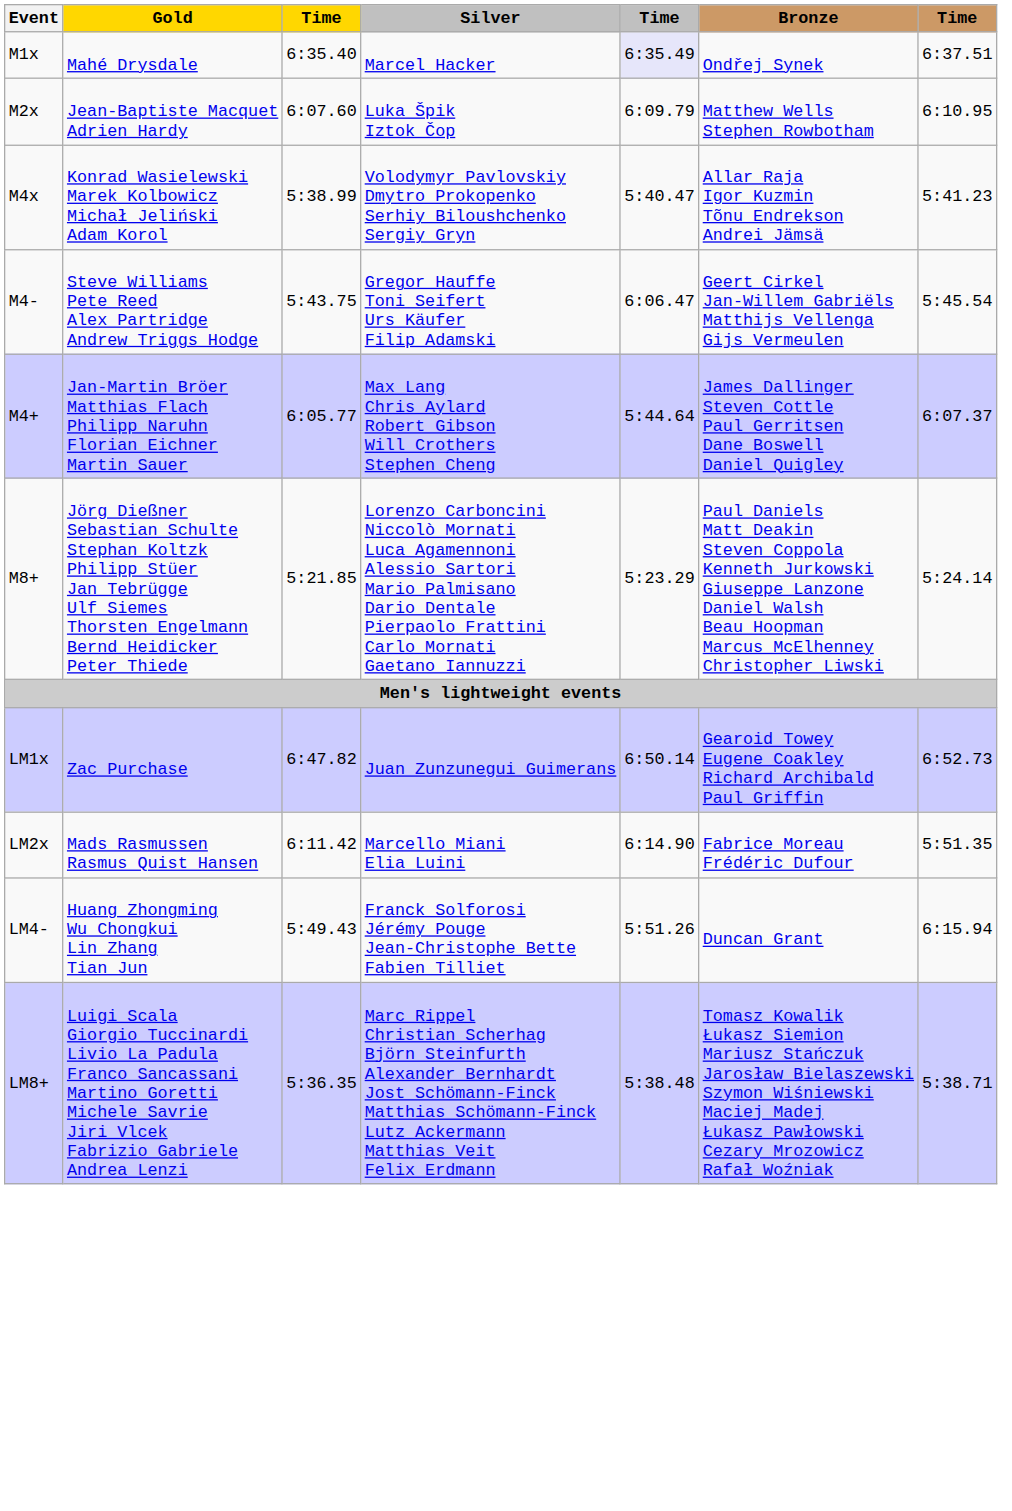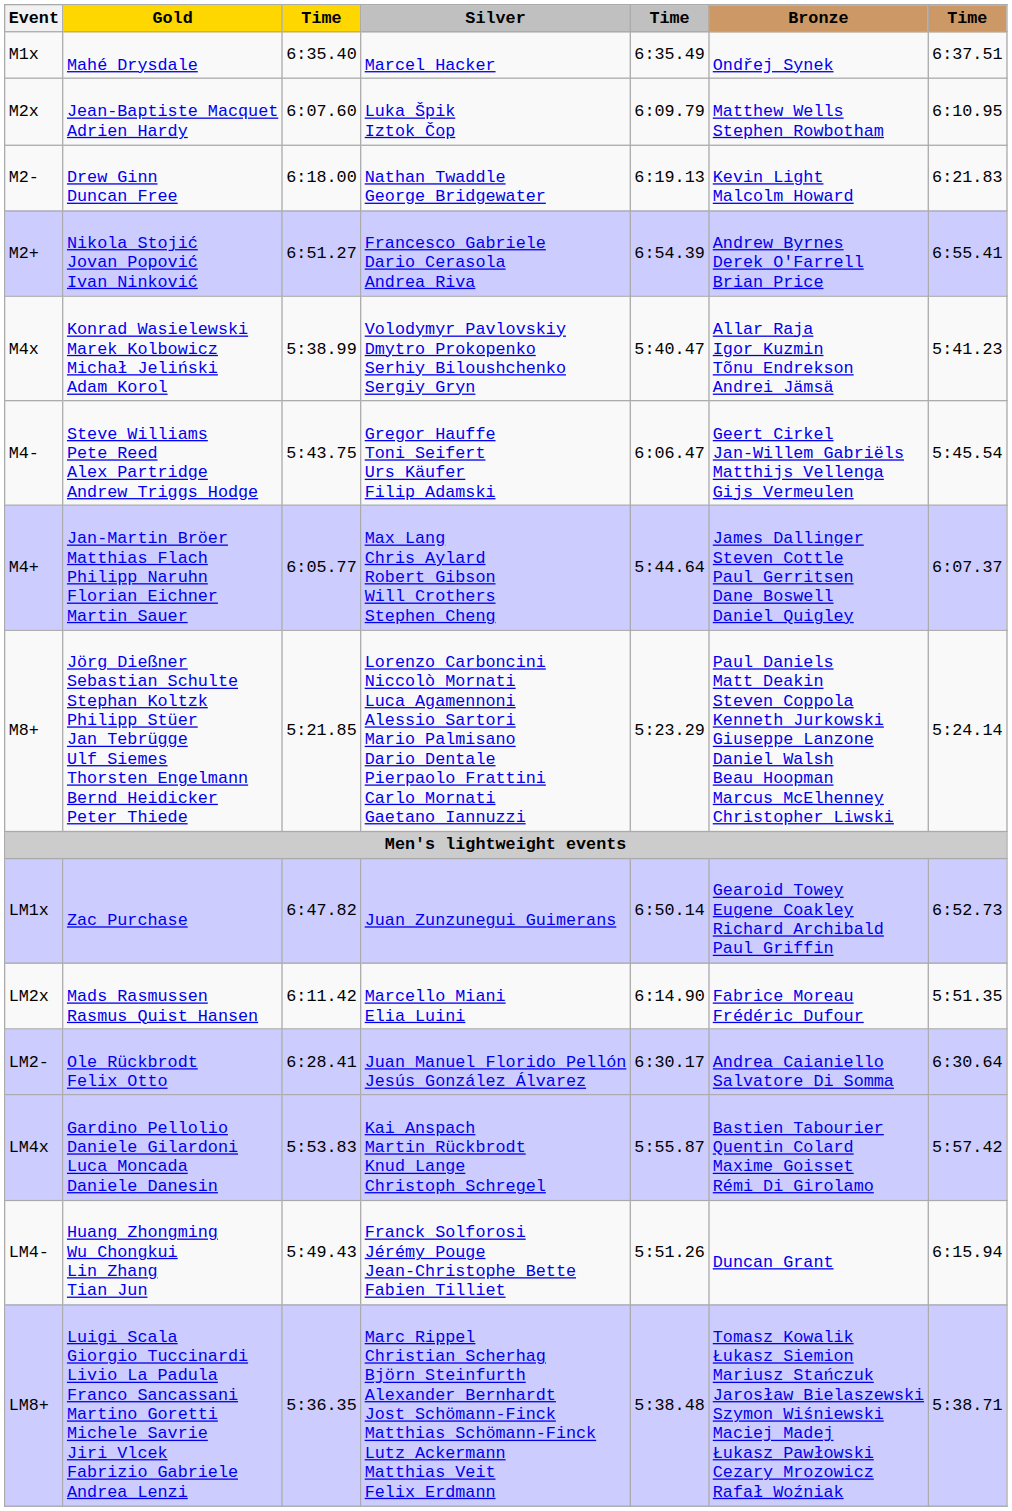M1x | column 5: lavender background -> no background
+ row: M2- | Drew Ginn Duncan Free | 6:18.00 | Nathan Twaddle George Bridgewater | 6:19.13 | Kevin Light Malcolm Howard | 6:21.83
+ row: M2+ | Nikola Stojić Jovan Popović Ivan Ninković | 6:51.27 | Francesco Gabriele Dario Cerasola Andrea Riva | 6:54.39 | Andrew Byrnes Derek O'Farrell Brian Price | 6:55.41
+ row: LM2- | Ole Rückbrodt Felix Otto | 6:28.41 | Juan Manuel Florido Pellón Jesús González Álvarez | 6:30.17 | Andrea Caianiello Salvatore Di Somma | 6:30.64
+ row: LM4x | Gardino Pellolio Daniele Gilardoni Luca Moncada Daniele Danesin | 5:53.83 | Kai Anspach Martin Rückbrodt Knud Lange Christoph Schregel | 5:55.87 | Bastien Tabourier Quentin Colard Maxime Goisset Rémi Di Girolamo | 5:57.42
